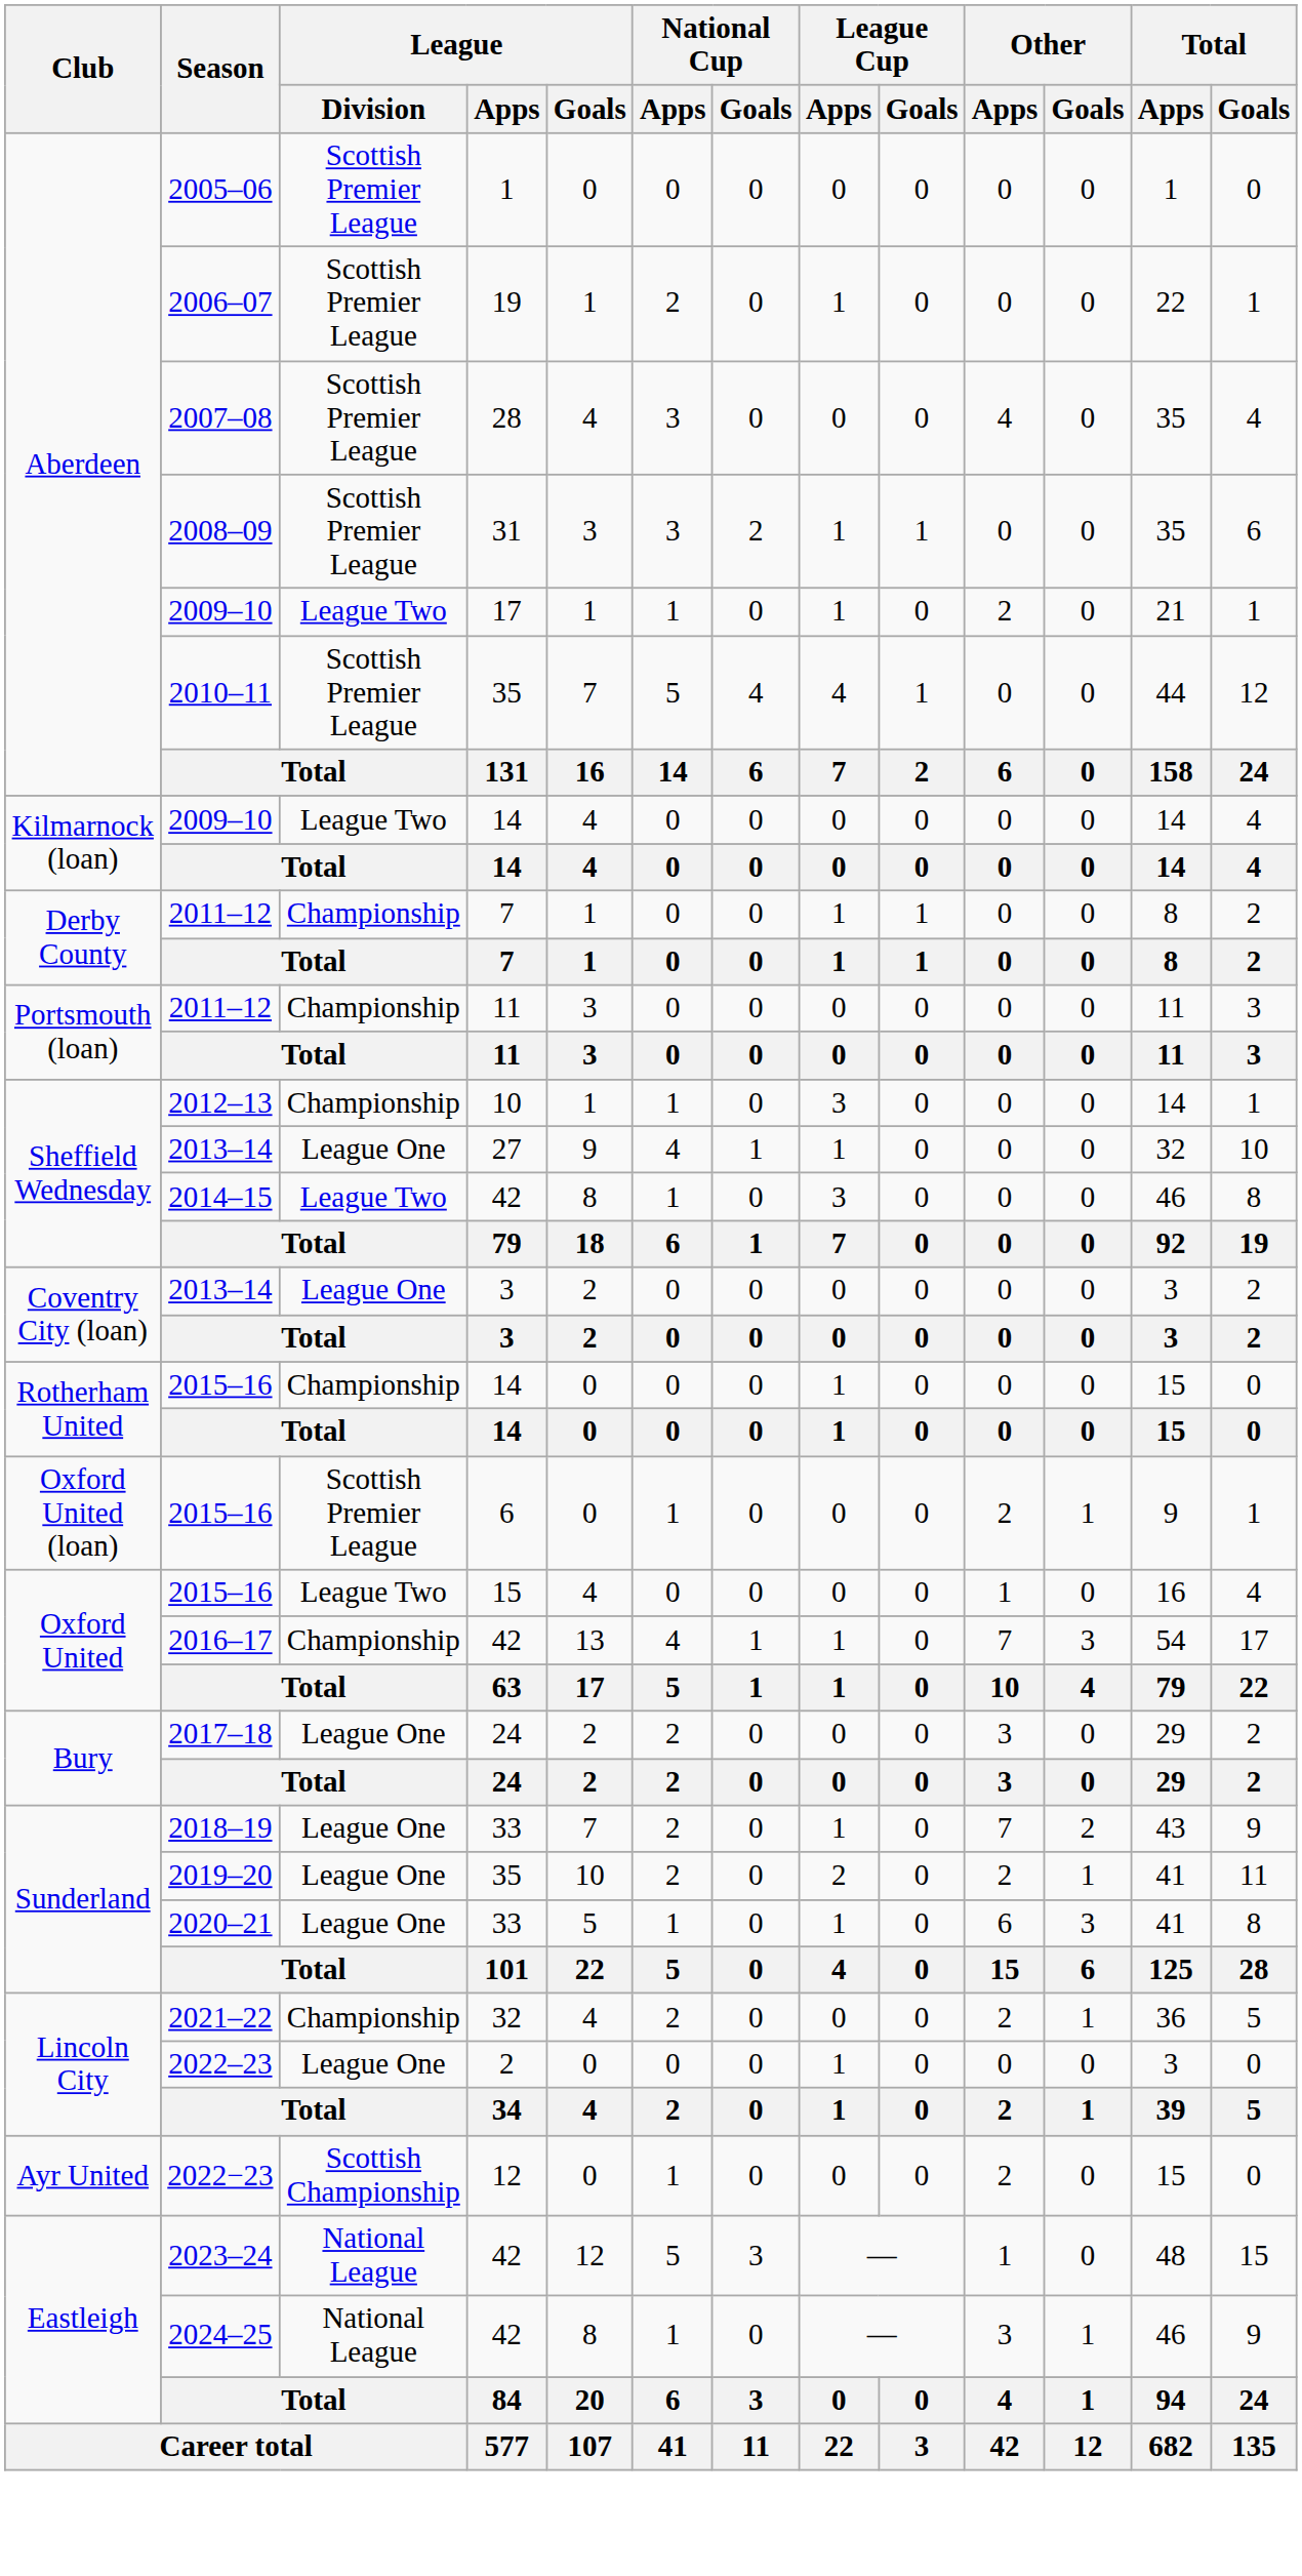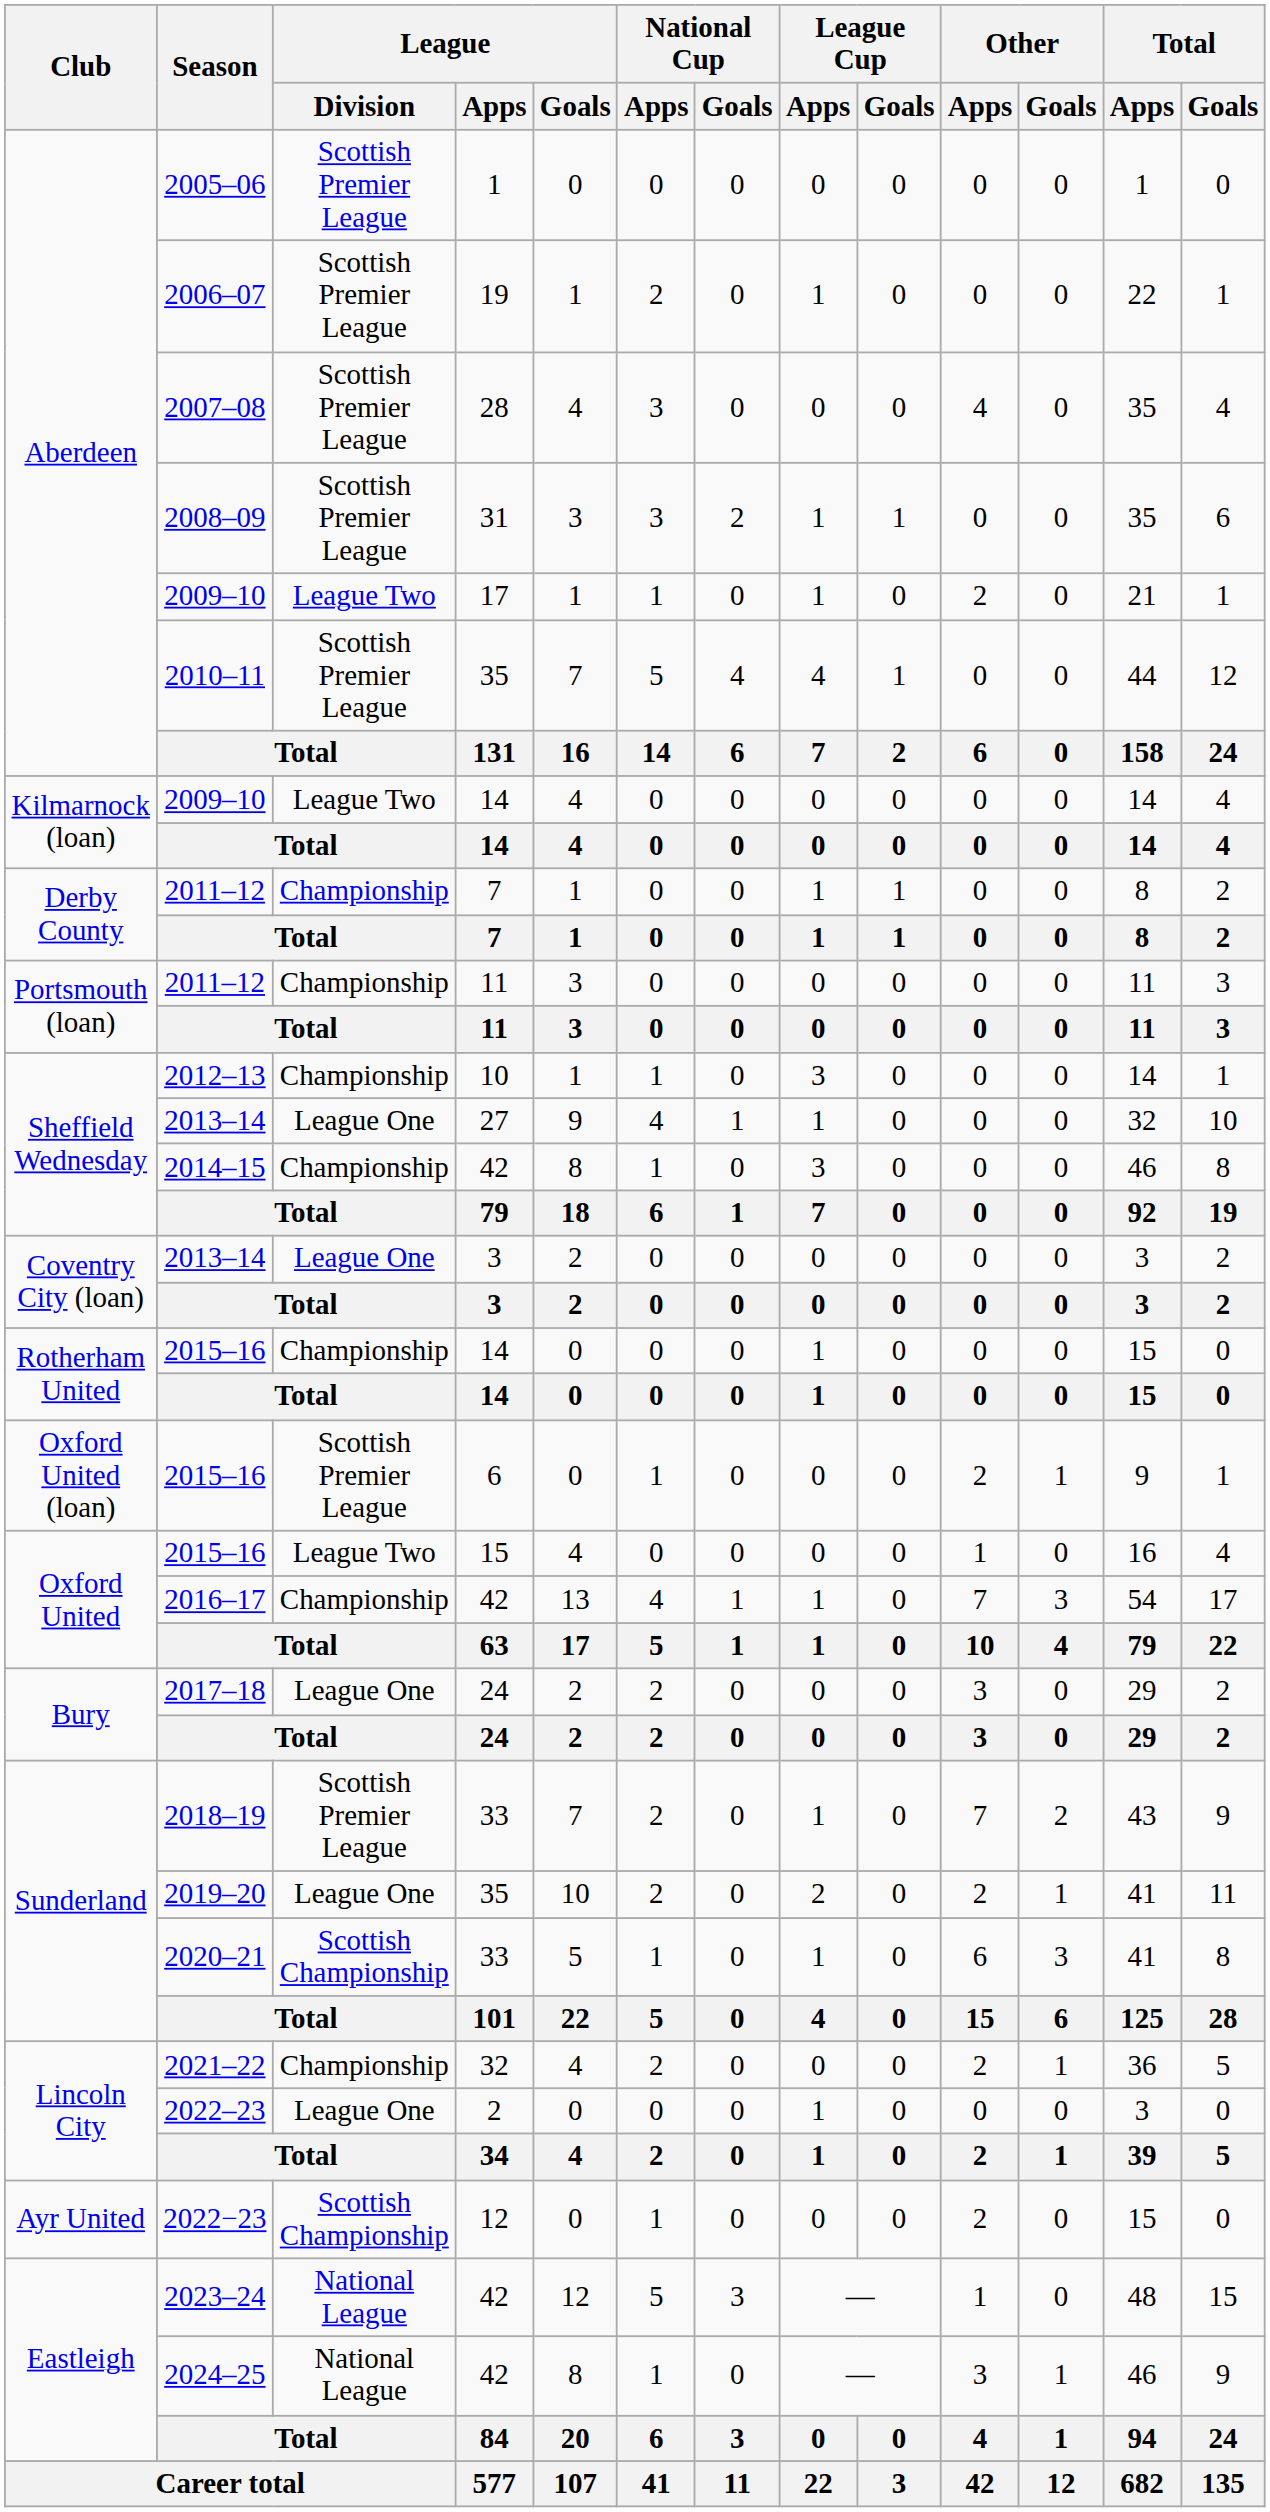2014–15 | League / Division: League Two -> Championship
2018–19 | League / Division: League One -> Scottish Premier League
2020–21 | League / Division: League One -> Scottish Championship
